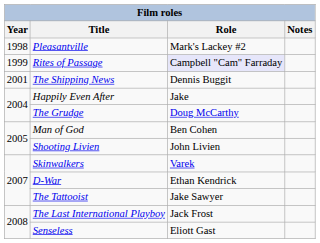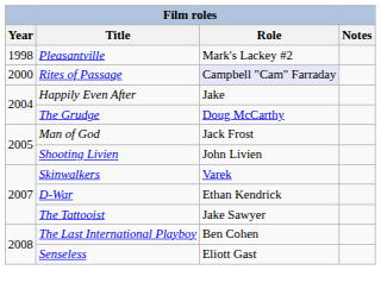Rites of Passage | Year: 1999 -> 2000
- row: 2001 | The Shipping News | Dennis Buggit
Man of God | Role: Ben Cohen -> Jack Frost
The Last International Playboy | Role: Jack Frost -> Ben Cohen
